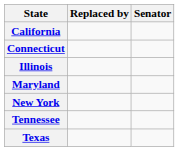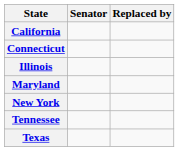columns swapped: Senator <-> Replaced by
